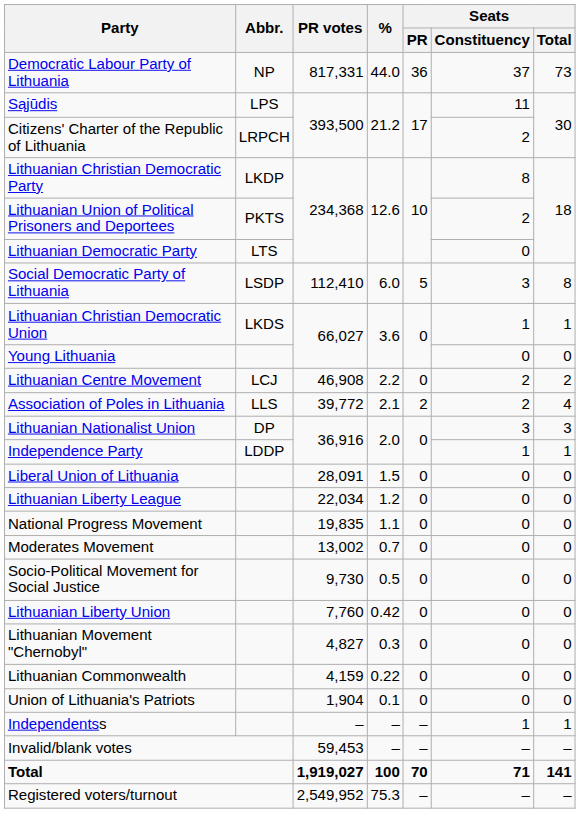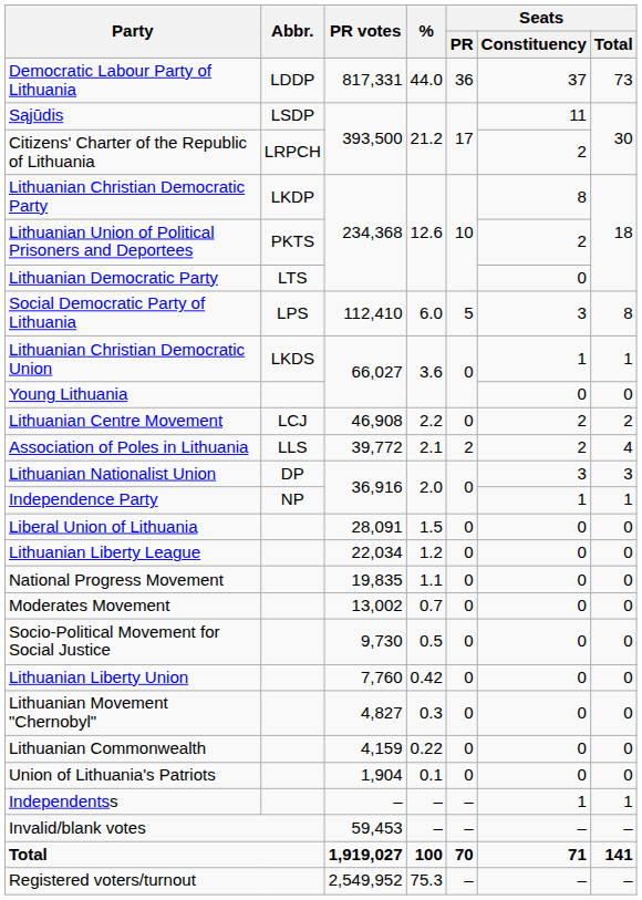Democratic Labour Party of Lithuania | Abbr.: NP -> LDDP
Sąjūdis | Abbr.: LPS -> LSDP
Social Democratic Party of Lithuania | Abbr.: LSDP -> LPS
Independence Party | Abbr.: LDDP -> NP
